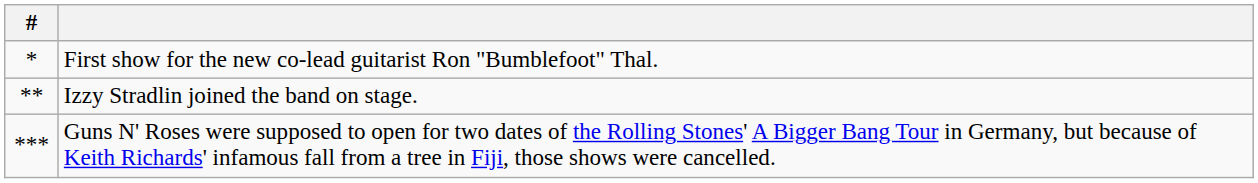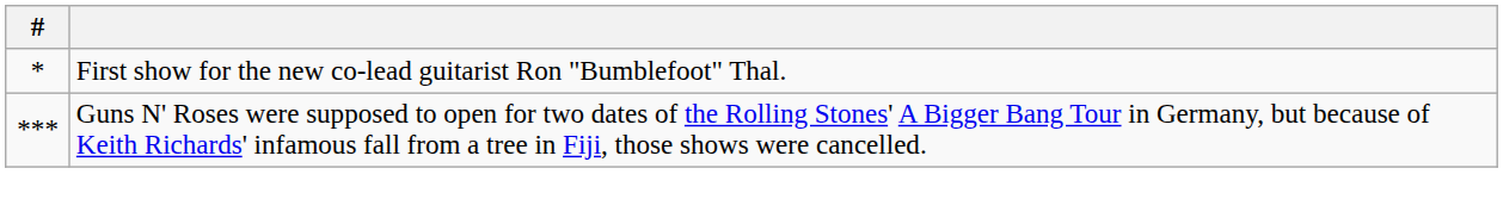- row: ** | Izzy Stradlin joined the band on stage.
